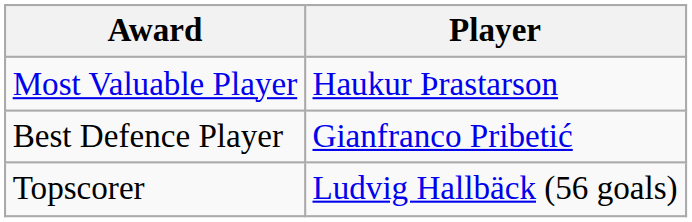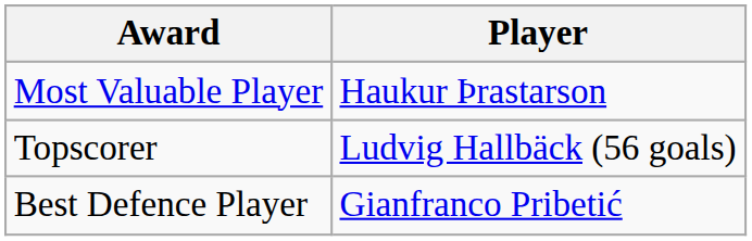rows swapped: Best Defence Player <-> Topscorer
